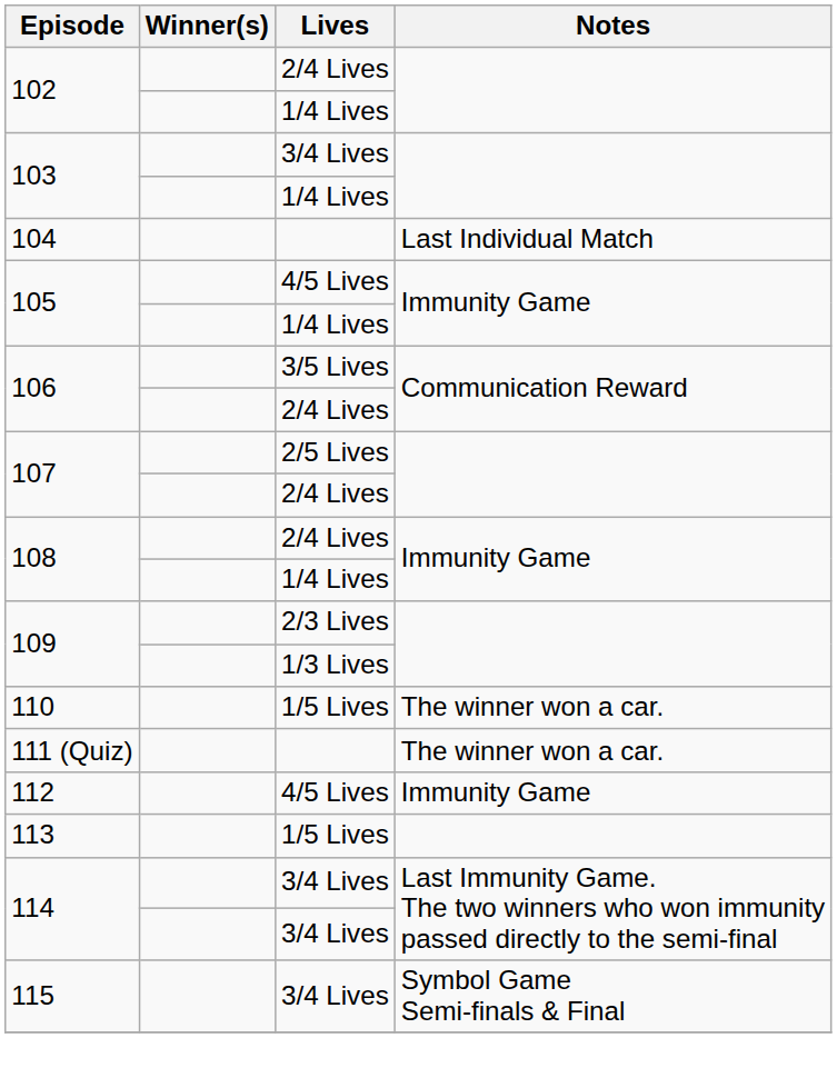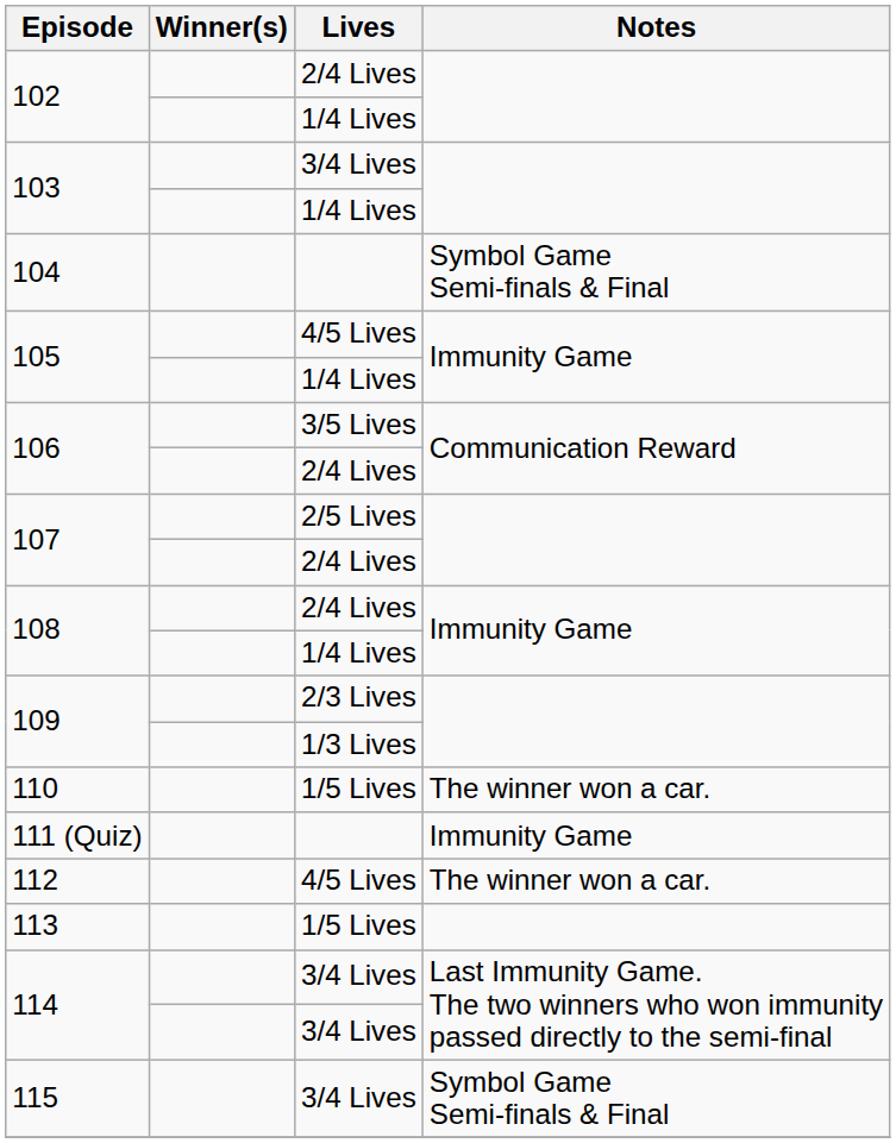104 | Notes: Last Individual Match -> Symbol Game Semi-finals & Final
111 (Quiz) | Notes: The winner won a car. -> Immunity Game
112 | Notes: Immunity Game -> The winner won a car.
